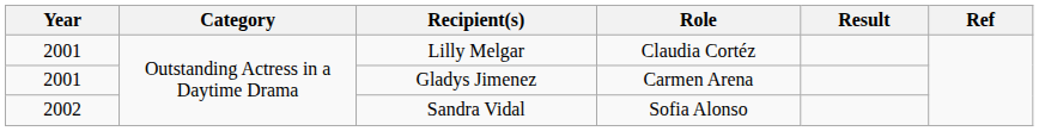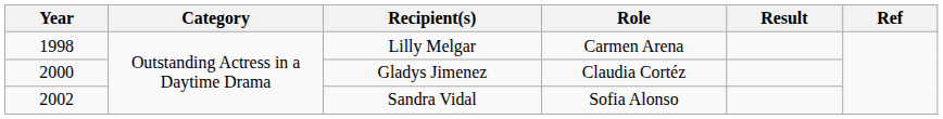Lilly Melgar | Year: 2001 -> 1998
Lilly Melgar | Role: Claudia Cortéz -> Carmen Arena
Gladys Jimenez | Year: 2001 -> 2000
Gladys Jimenez | Role: Carmen Arena -> Claudia Cortéz
